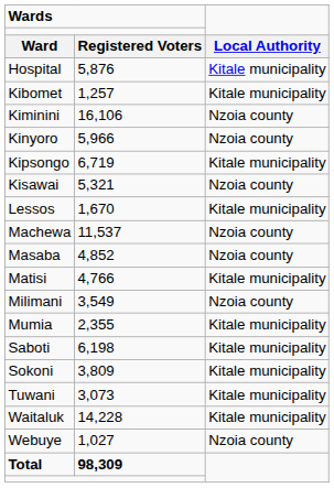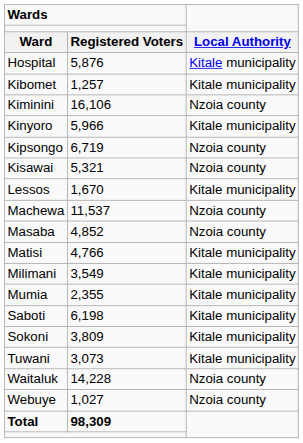Kinyoro | column 3: Nzoia county -> Kitale municipality
Kipsongo | column 3: Kitale municipality -> Nzoia county
Milimani | column 3: Nzoia county -> Kitale municipality
Waitaluk | column 3: Kitale municipality -> Nzoia county
